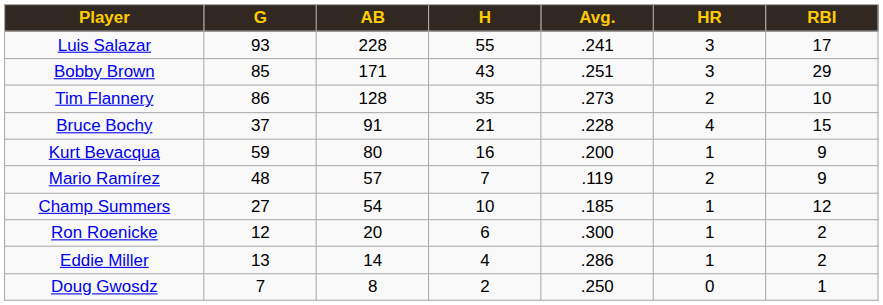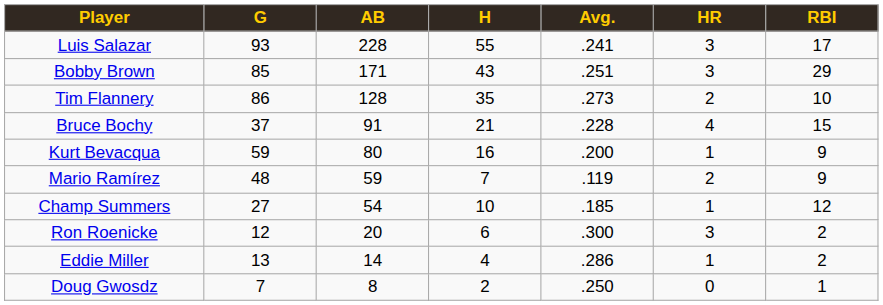Mario Ramírez | AB: 57 -> 59
Ron Roenicke | HR: 1 -> 3
